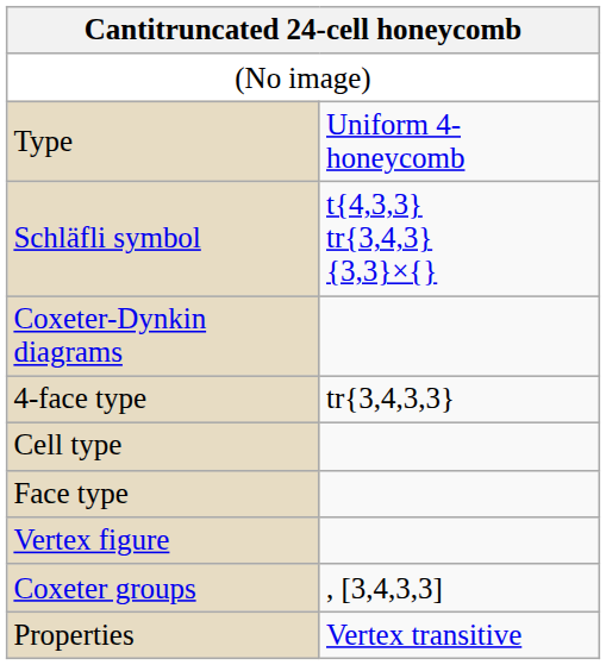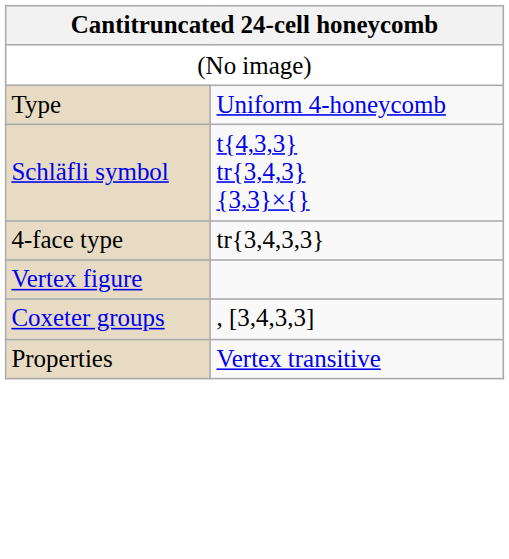- row: Coxeter-Dynkin diagrams
- row: Cell type
- row: Face type
